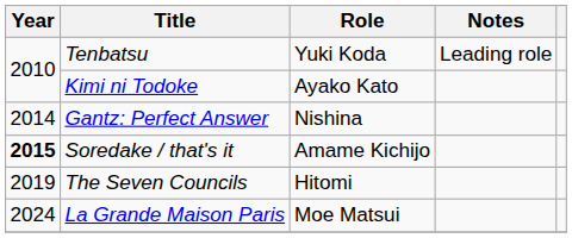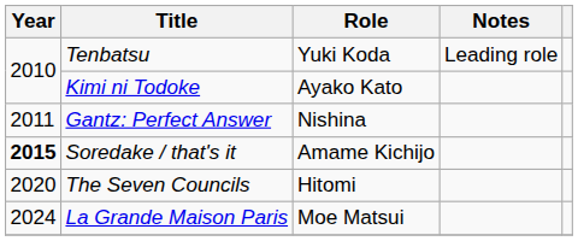Gantz: Perfect Answer | Year: 2014 -> 2011
The Seven Councils | Year: 2019 -> 2020
